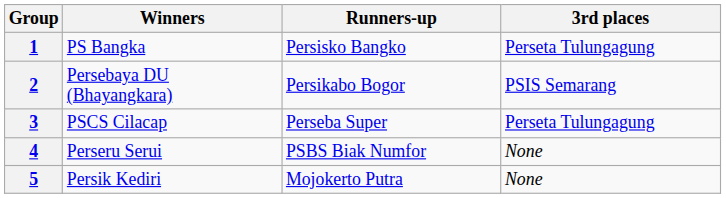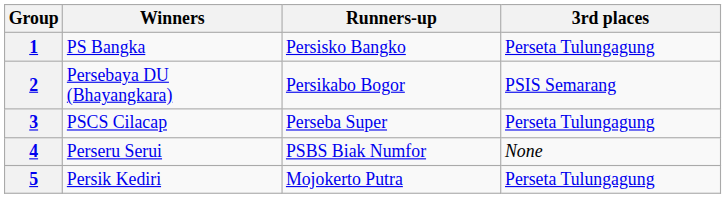5 | 3rd places: None -> Perseta Tulungagung
